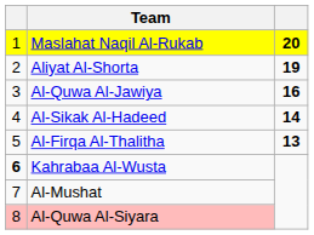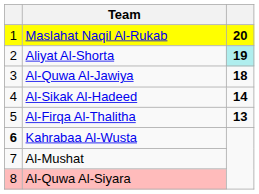Aliyat Al-Shorta | column 3: no background -> paleturquoise background
Al-Quwa Al-Jawiya | column 3: 16 -> 18
